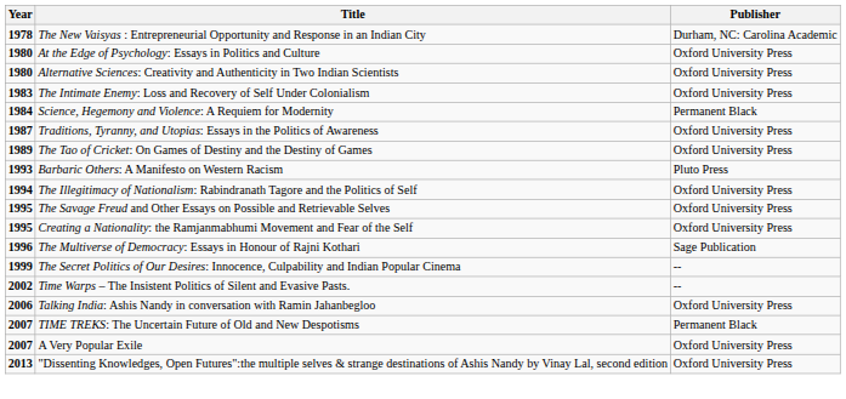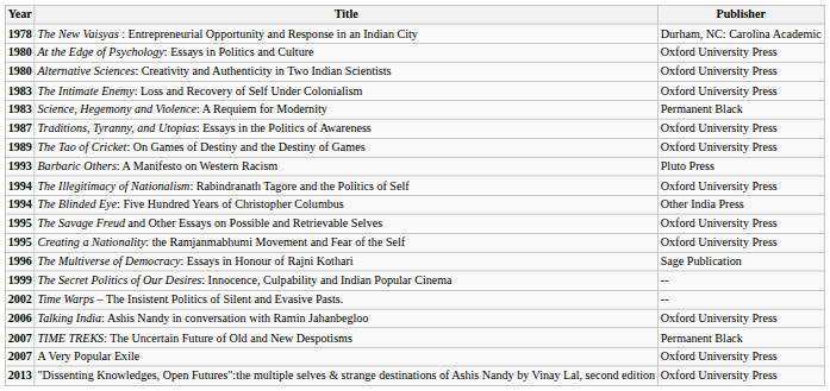Science, Hegemony and Violence: A Requiem for Modernity | Year: 1984 -> 1983
+ row: 1994 | The Blinded Eye: Five Hundred Years of Christopher Columbus | Other India Press
